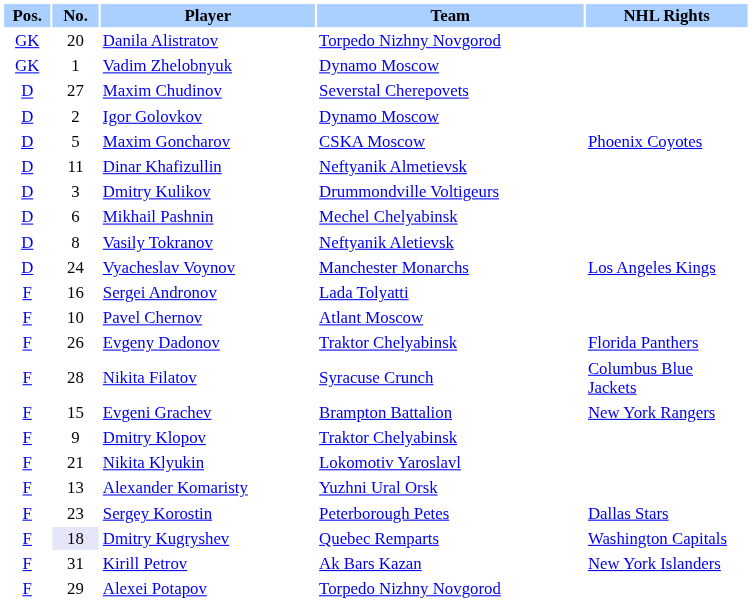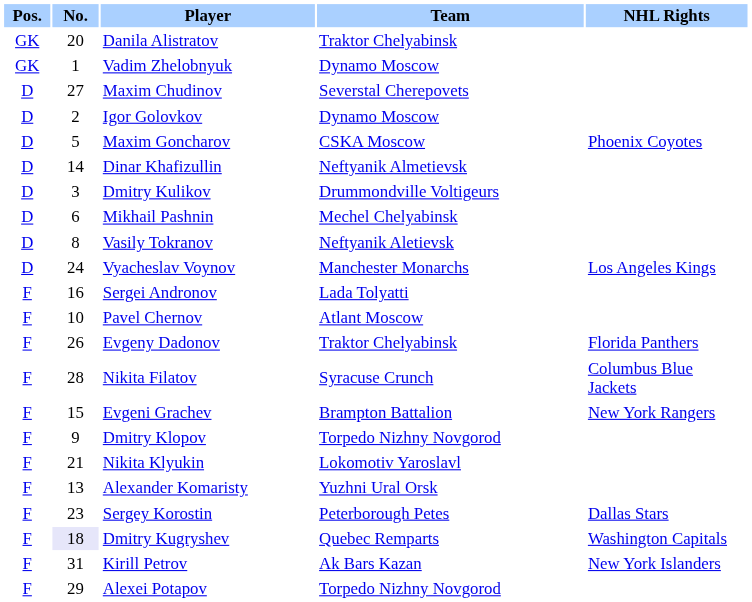Danila Alistratov | Team: Torpedo Nizhny Novgorod -> Traktor Chelyabinsk
Dinar Khafizullin | No.: 11 -> 14
Dmitry Klopov | Team: Traktor Chelyabinsk -> Torpedo Nizhny Novgorod
